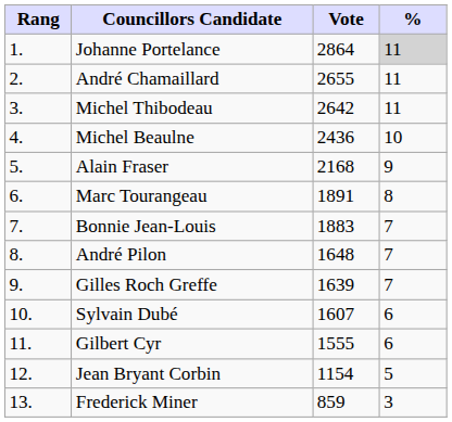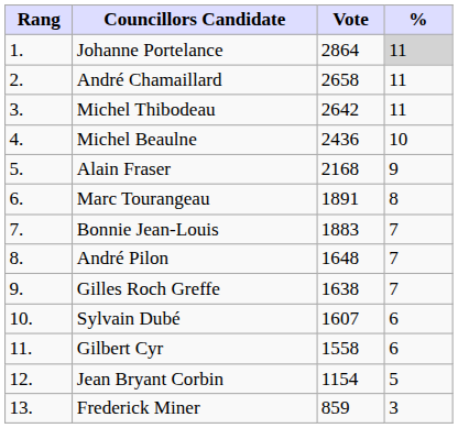André Chamaillard | Vote: 2655 -> 2658
Gilles Roch Greffe | Vote: 1639 -> 1638
Gilbert Cyr | Vote: 1555 -> 1558
